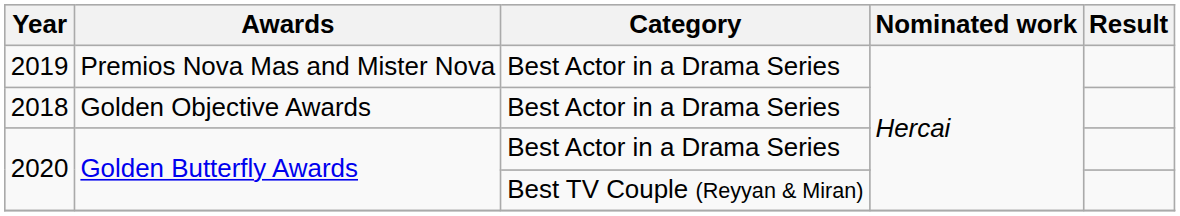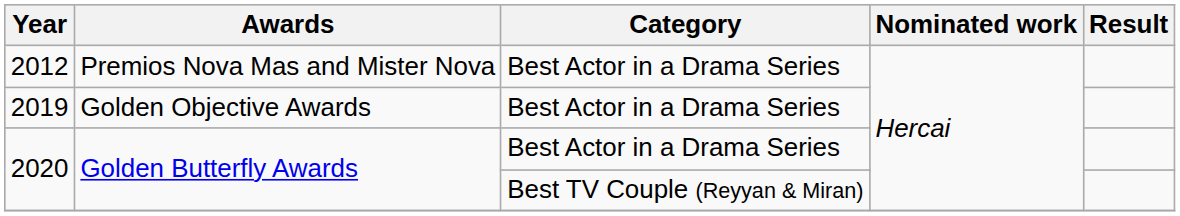Premios Nova Mas and Mister Nova | Year: 2019 -> 2012
Golden Objective Awards | Year: 2018 -> 2019
